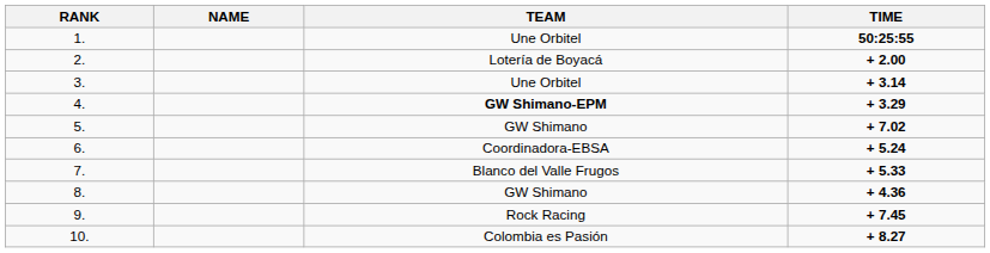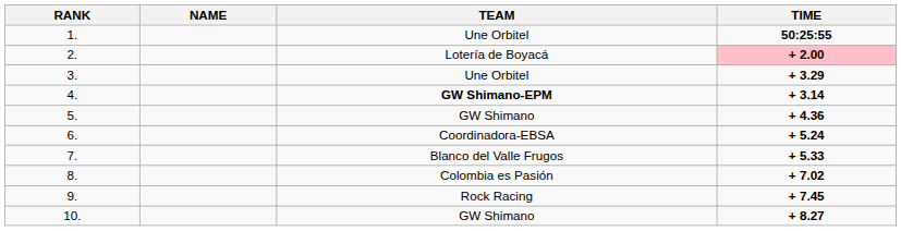2. | TIME: no background -> pink background
3. | TIME: + 3.14 -> + 3.29
4. | TIME: + 3.29 -> + 3.14
5. | TIME: + 7.02 -> + 4.36
8. | TEAM: GW Shimano -> Colombia es Pasión
8. | TIME: + 4.36 -> + 7.02
10. | TEAM: Colombia es Pasión -> GW Shimano
